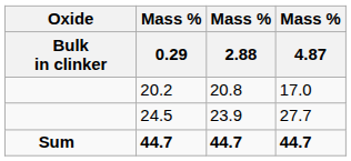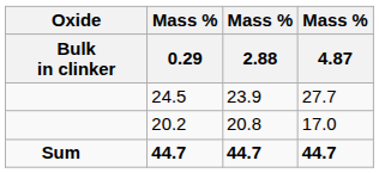rows swapped: 20.2 <-> 24.5
